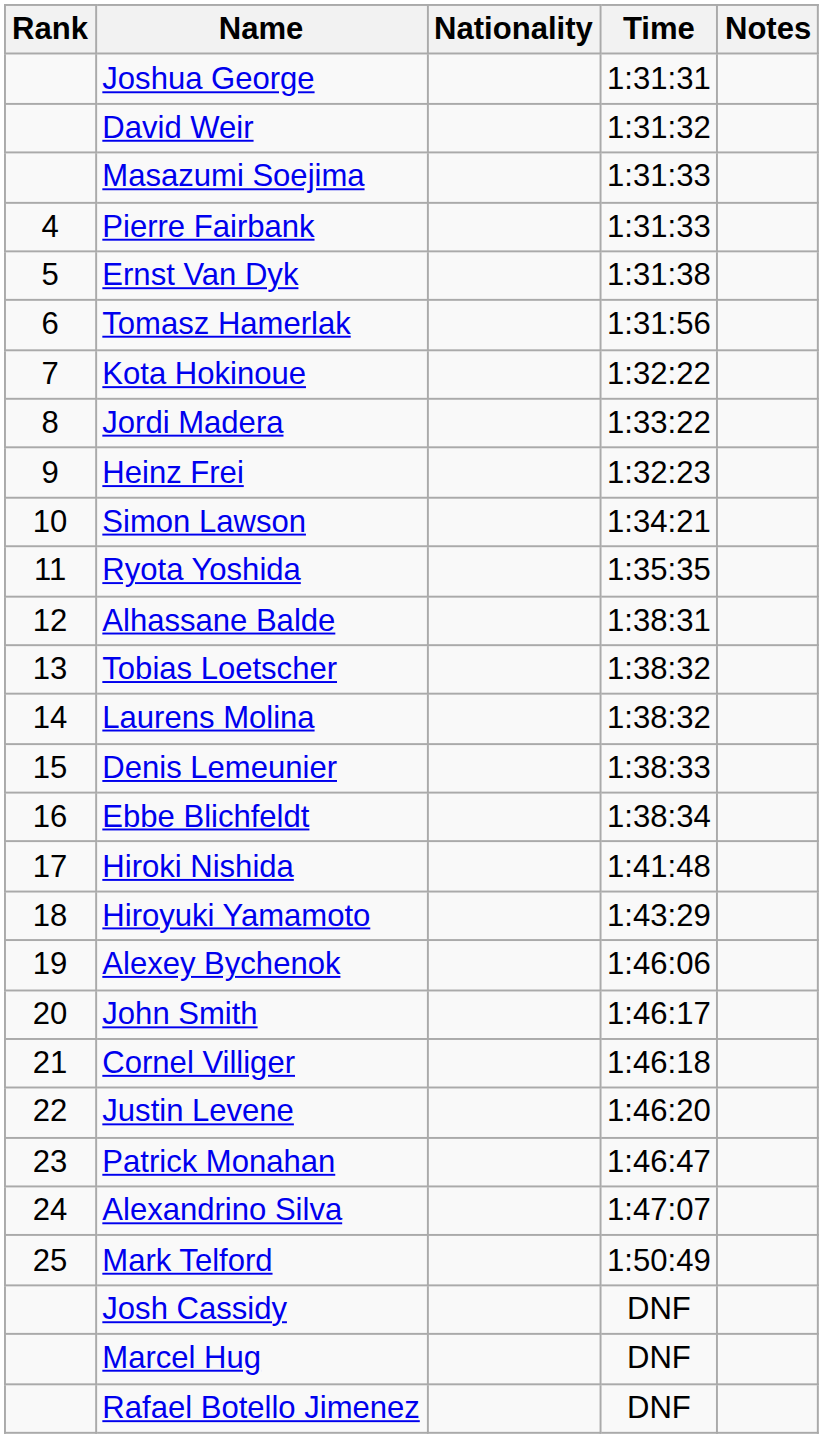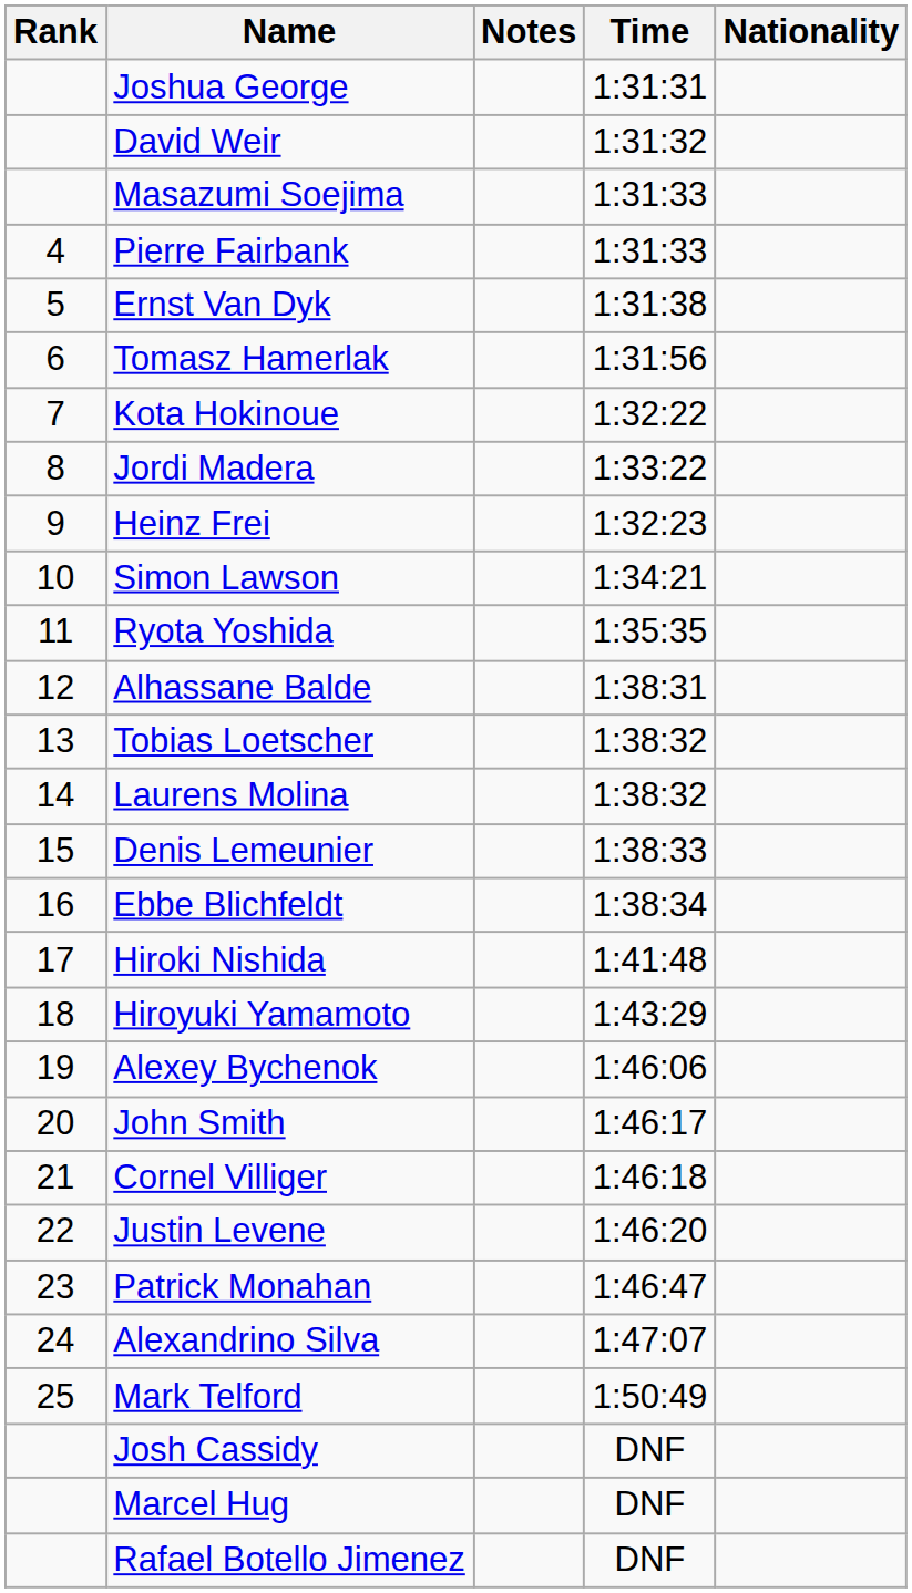columns swapped: Nationality <-> Notes
